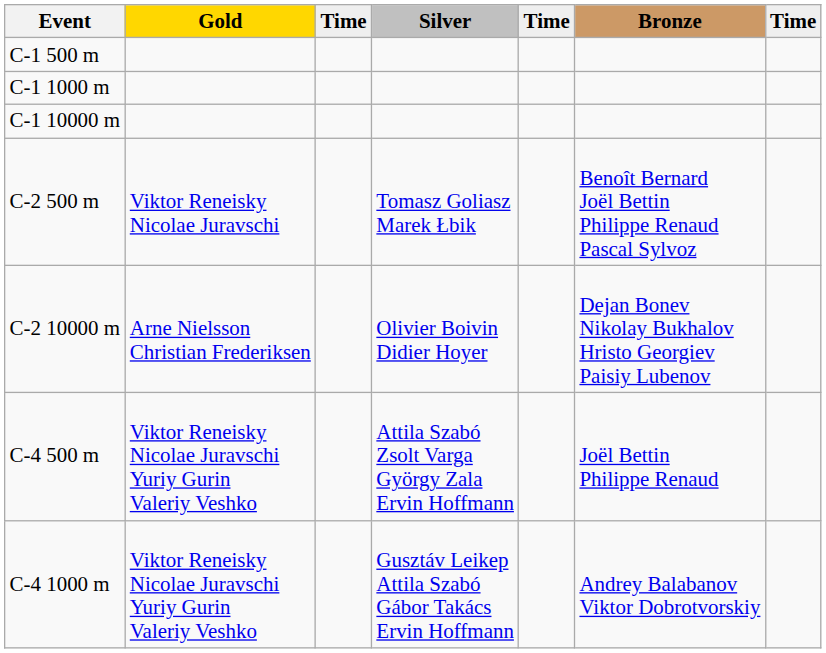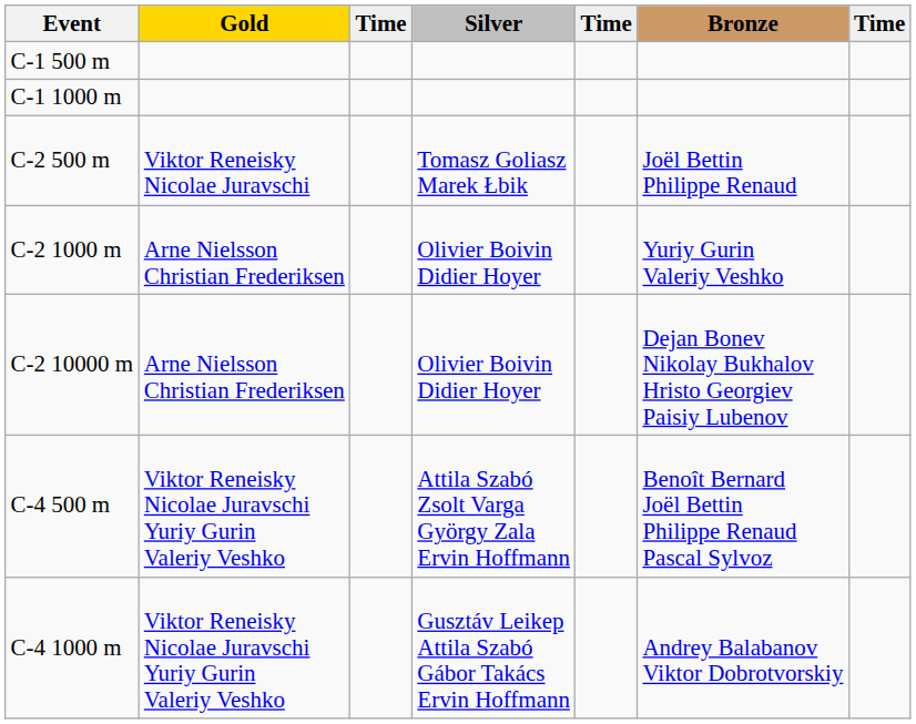- row: C-1 10000 m
C-2 500 m | Bronze: Benoît Bernard Joël Bettin Philippe Renaud Pascal Sylvoz -> Joël Bettin Philippe Renaud
+ row: C-2 1000 m | Arne Nielsson Christian Frederiksen | Olivier Boivin Didier Hoyer | Yuriy Gurin Valeriy Veshko
C-4 500 m | Bronze: Joël Bettin Philippe Renaud -> Benoît Bernard Joël Bettin Philippe Renaud Pascal Sylvoz
